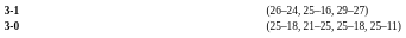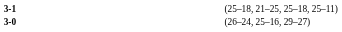3-1 | column 4: (26–24, 25–16, 29–27) -> (25–18, 21–25, 25–18, 25–11)
3-0 | column 4: (25–18, 21–25, 25–18, 25–11) -> (26–24, 25–16, 29–27)
